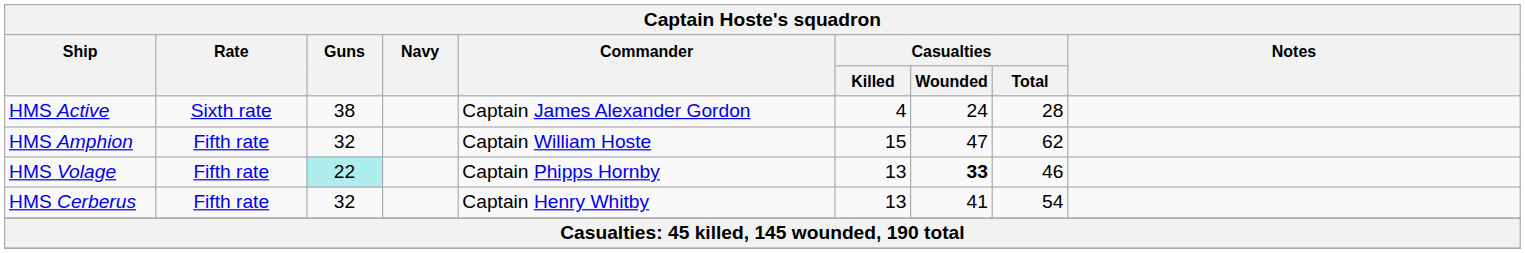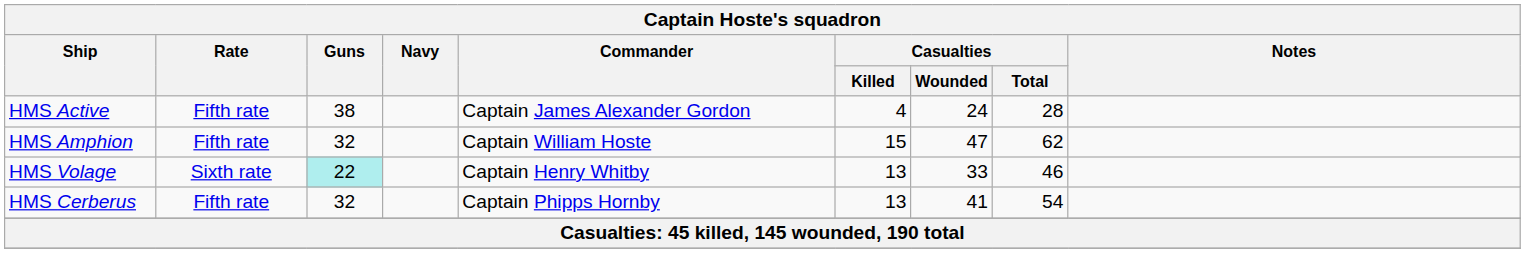HMS Active | Rate: Sixth rate -> Fifth rate
HMS Volage | Rate: Fifth rate -> Sixth rate
HMS Volage | Commander: Captain Phipps Hornby -> Captain Henry Whitby
HMS Volage | Casualties / Wounded: bold -> normal
HMS Cerberus | Commander: Captain Henry Whitby -> Captain Phipps Hornby
